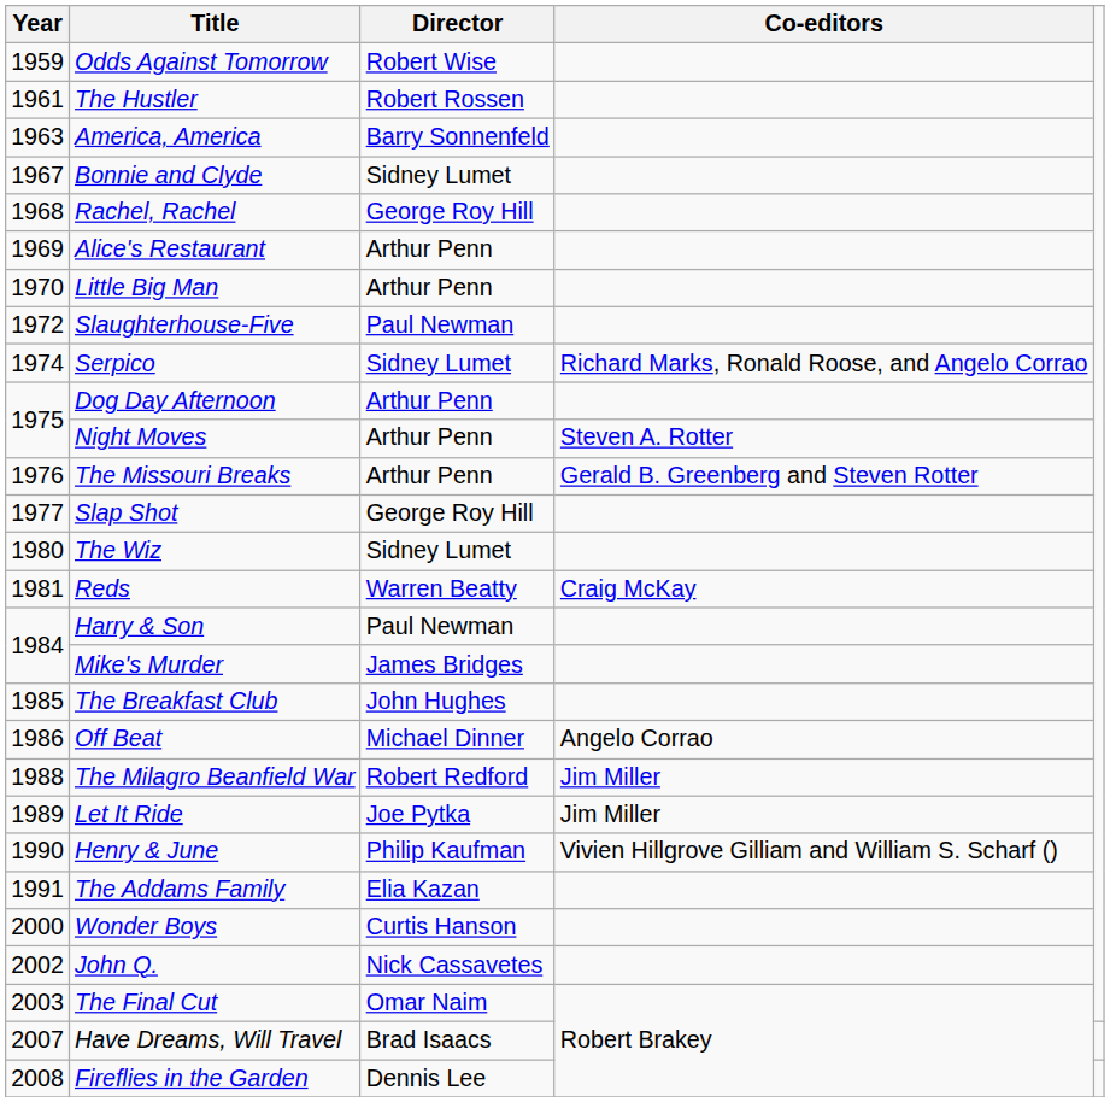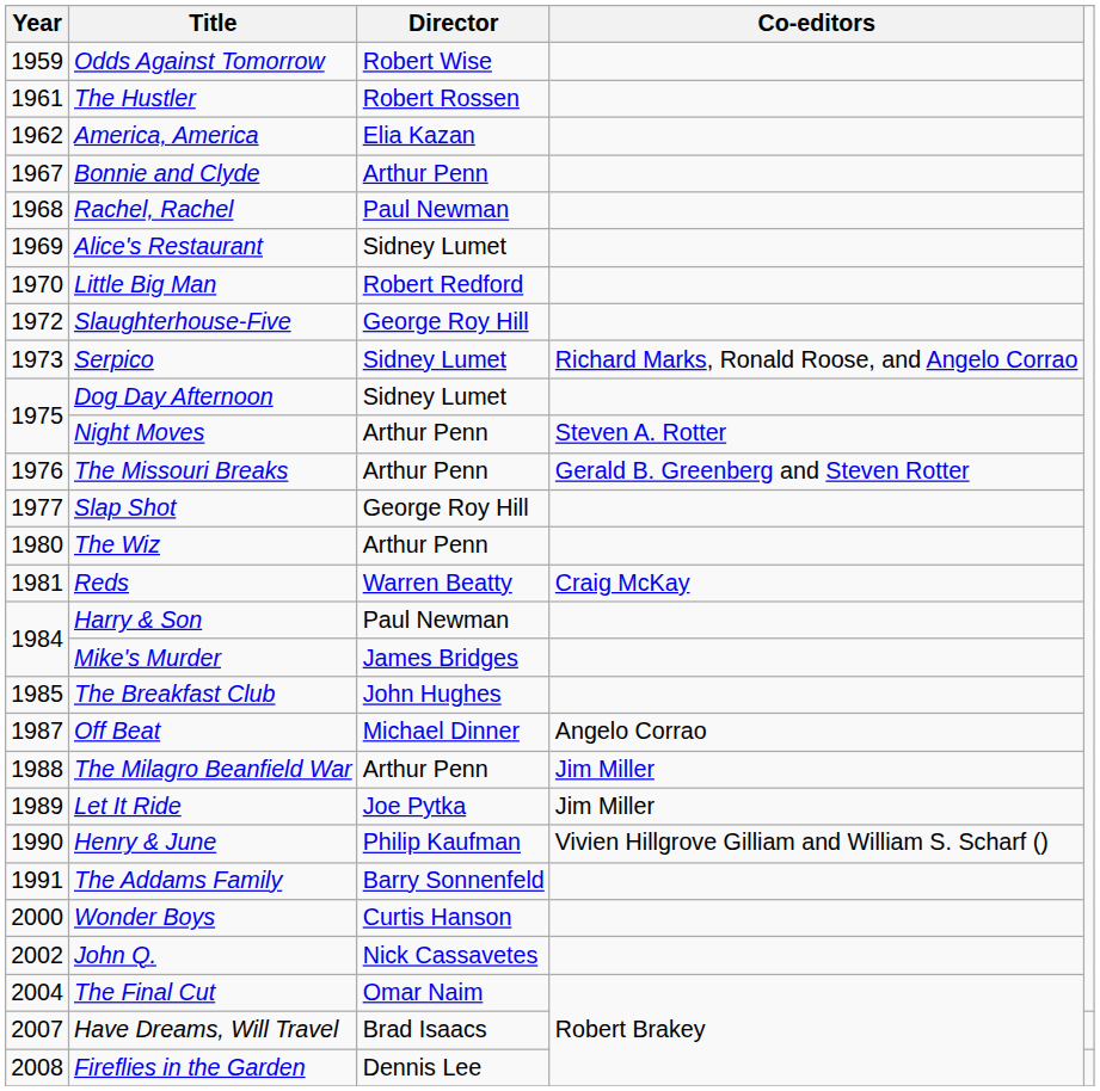America, America | Year: 1963 -> 1962
America, America | Director: Barry Sonnenfeld -> Elia Kazan
Bonnie and Clyde | Director: Sidney Lumet -> Arthur Penn
Rachel, Rachel | Director: George Roy Hill -> Paul Newman
Alice's Restaurant | Director: Arthur Penn -> Sidney Lumet
Little Big Man | Director: Arthur Penn -> Robert Redford
Slaughterhouse-Five | Director: Paul Newman -> George Roy Hill
Serpico | Year: 1974 -> 1973
Dog Day Afternoon | Director: Arthur Penn -> Sidney Lumet
The Wiz | Director: Sidney Lumet -> Arthur Penn
Off Beat | Year: 1986 -> 1987
The Milagro Beanfield War | Director: Robert Redford -> Arthur Penn
The Addams Family | Director: Elia Kazan -> Barry Sonnenfeld
The Final Cut | Year: 2003 -> 2004
